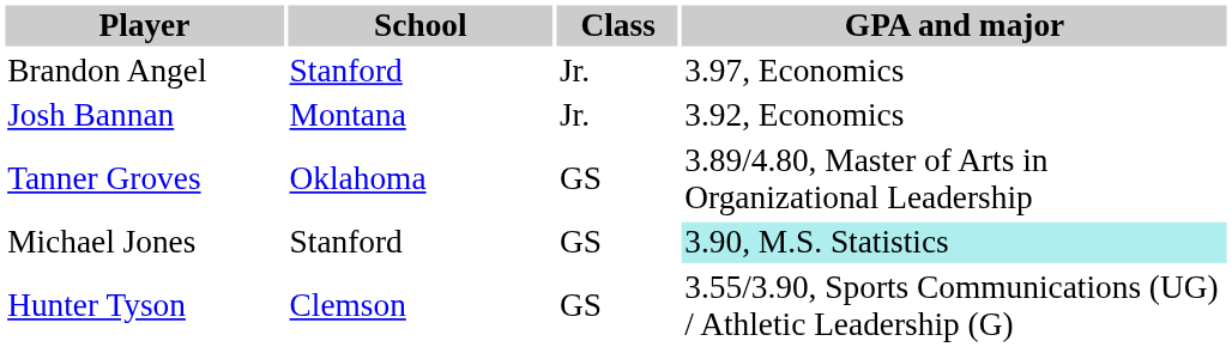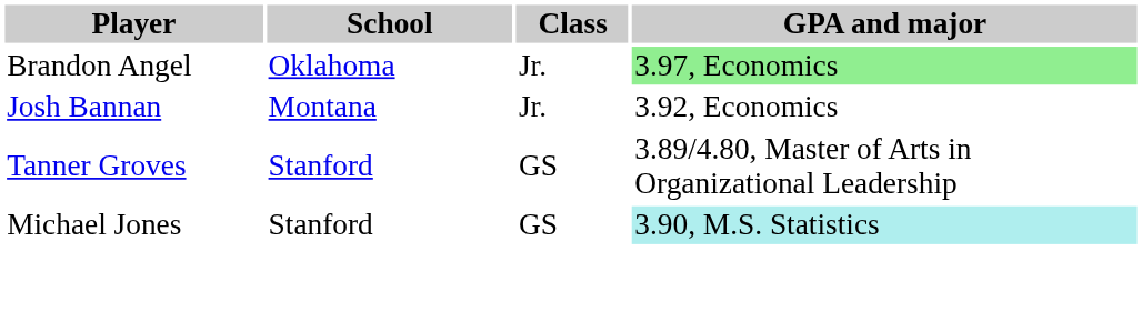Brandon Angel | School: Stanford -> Oklahoma
Brandon Angel | GPA and major: no background -> lightgreen background
Tanner Groves | School: Oklahoma -> Stanford
- row: Hunter Tyson | Clemson | GS | 3.55/3.90, Sports Communications (UG) / Athletic Leadership (G)
